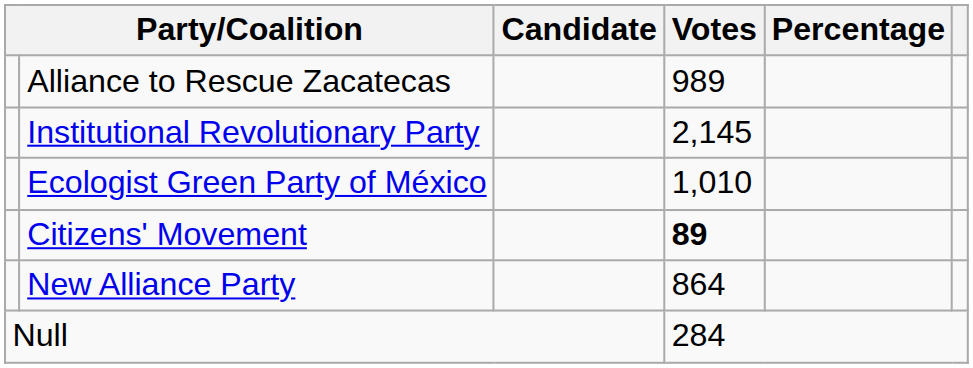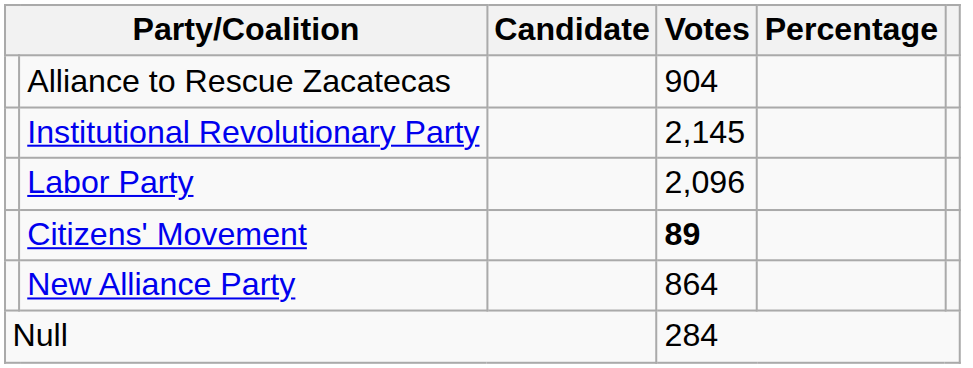Alliance to Rescue Zacatecas | Votes: 989 -> 904
- row: Ecologist Green Party of México | 1,010
+ row: Labor Party | 2,096
